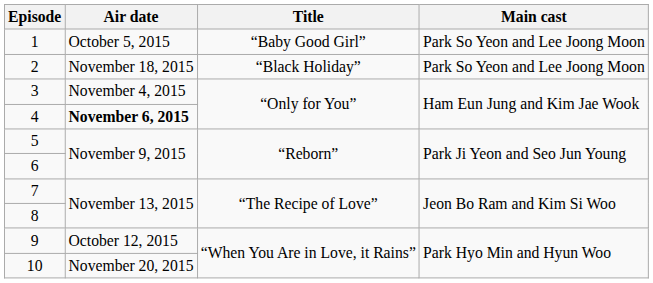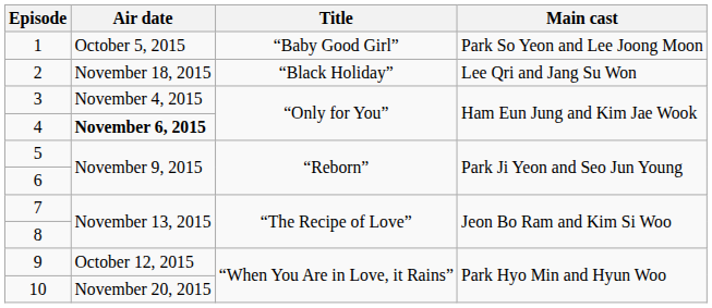2 | Main cast: Park So Yeon and Lee Joong Moon -> Lee Qri and Jang Su Won
